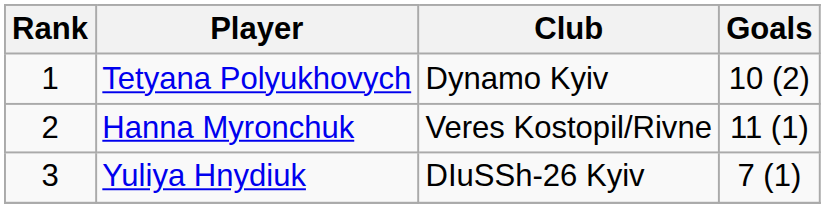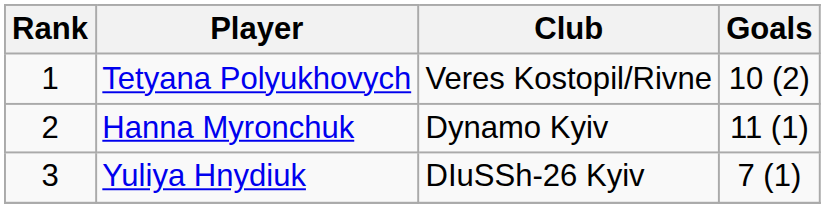Tetyana Polyukhovych | Club: Dynamo Kyiv -> Veres Kostopil/Rivne
Hanna Myronchuk | Club: Veres Kostopil/Rivne -> Dynamo Kyiv
